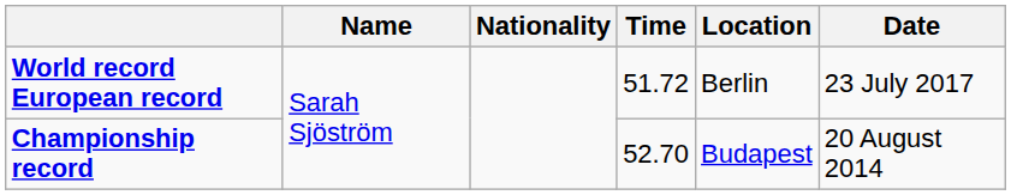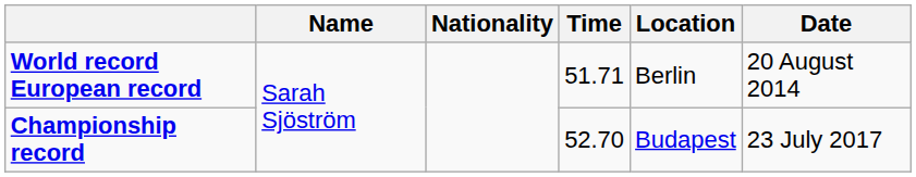World record European record | Time: 51.72 -> 51.71
World record European record | Date: 23 July 2017 -> 20 August 2014
Championship record | Date: 20 August 2014 -> 23 July 2017
